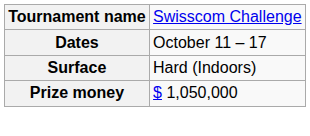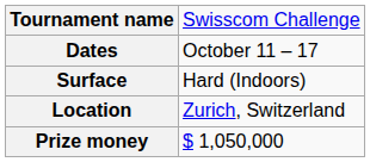+ row: Location | Zurich, Switzerland
